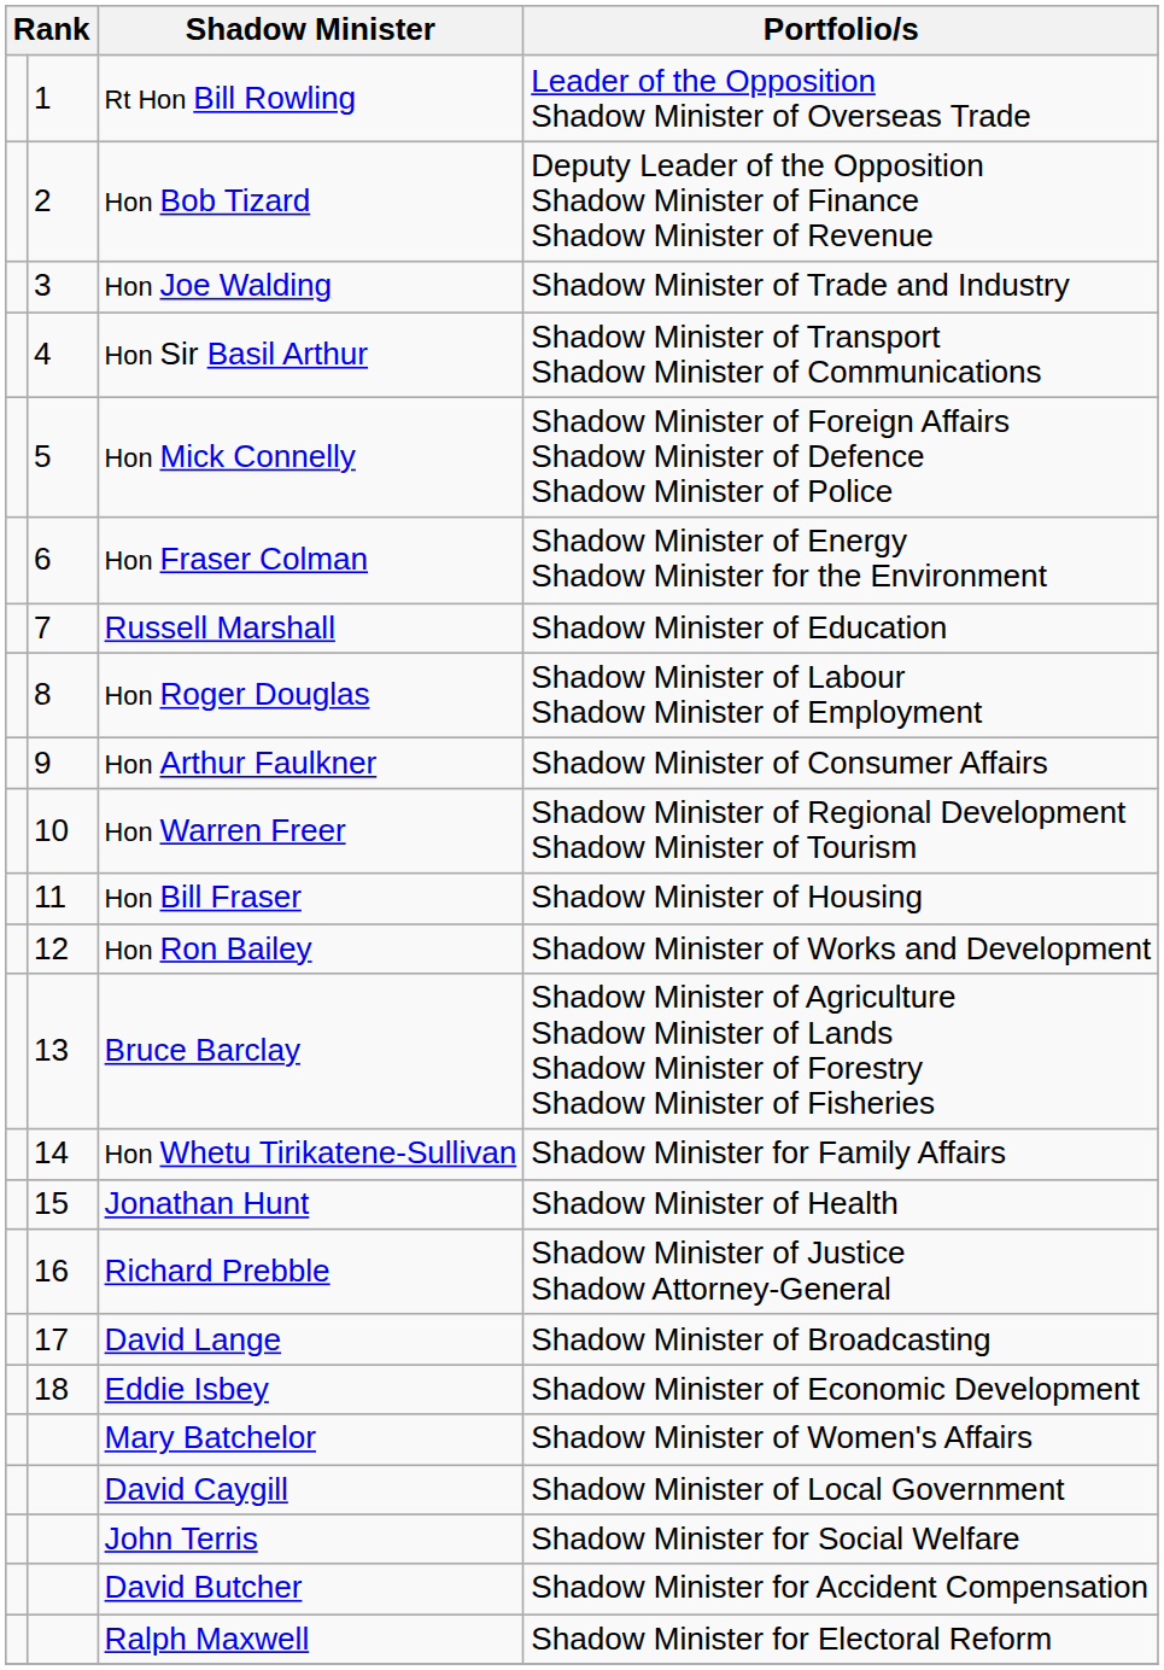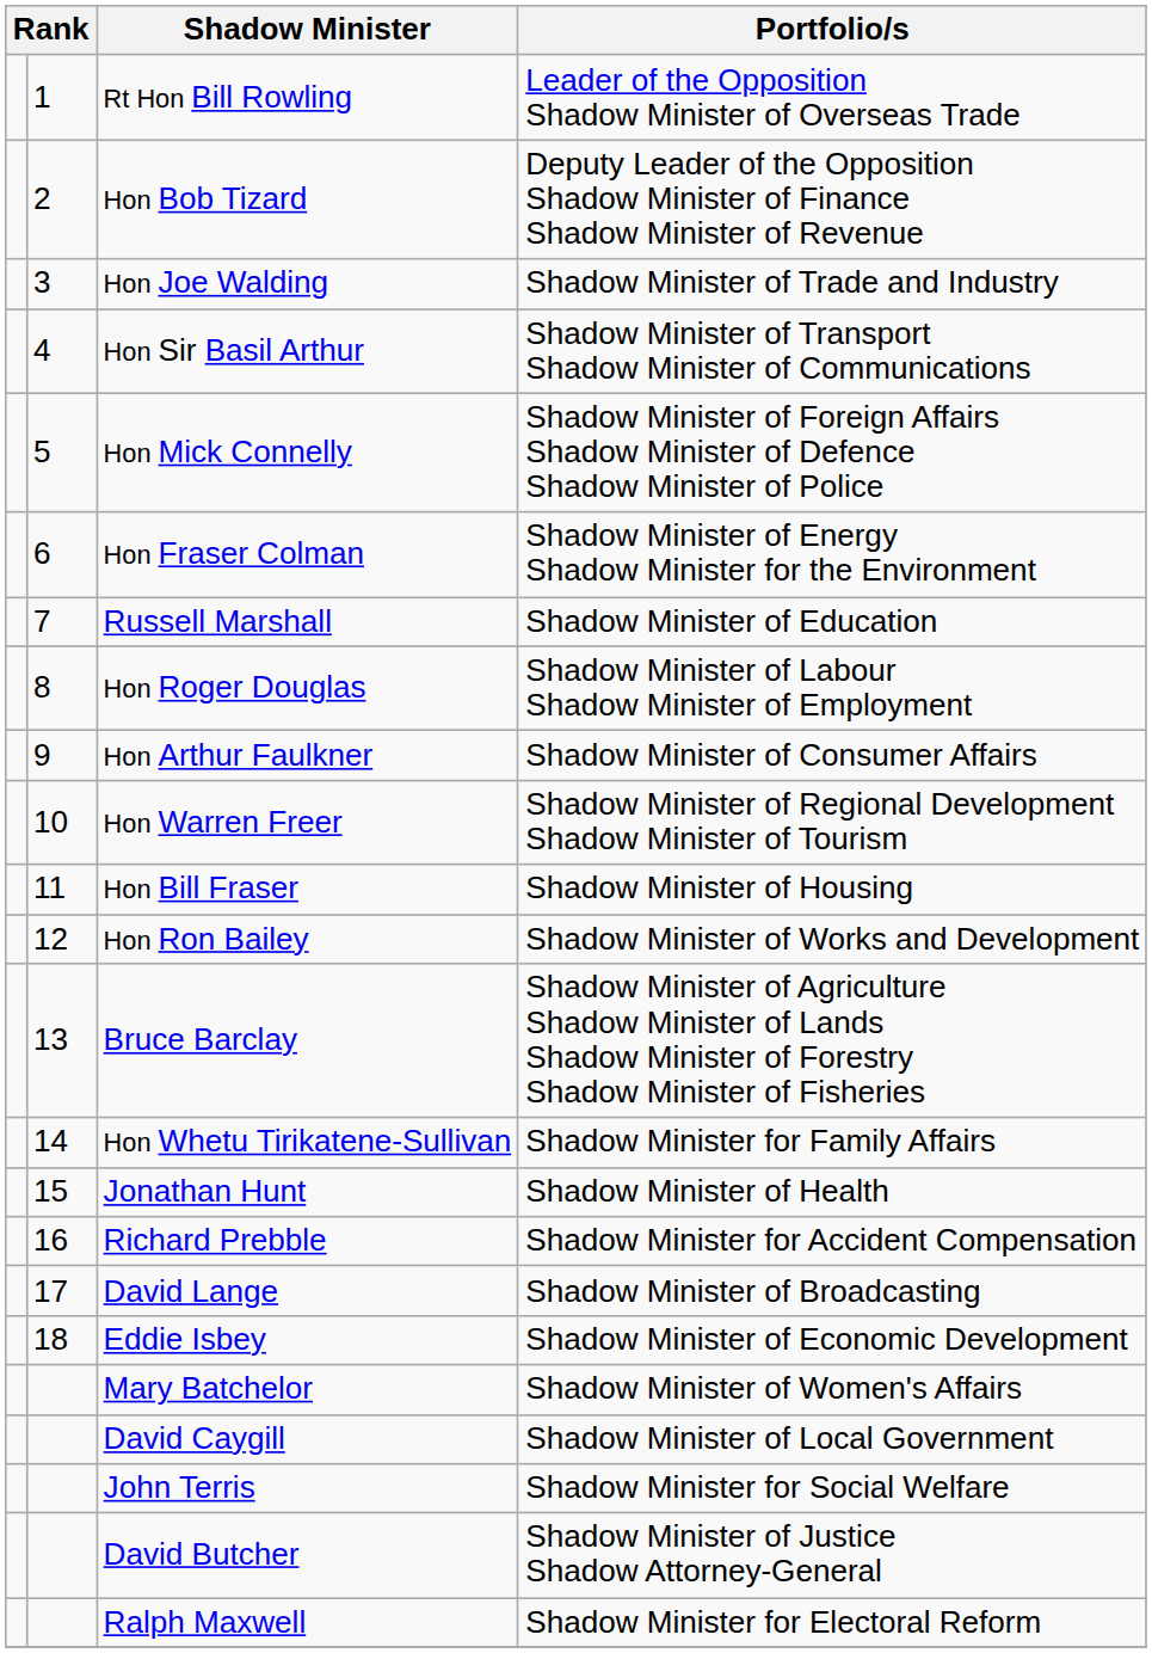Richard Prebble | Portfolio/s: Shadow Minister of Justice Shadow Attorney-General -> Shadow Minister for Accident Compensation
David Butcher | Portfolio/s: Shadow Minister for Accident Compensation -> Shadow Minister of Justice Shadow Attorney-General
